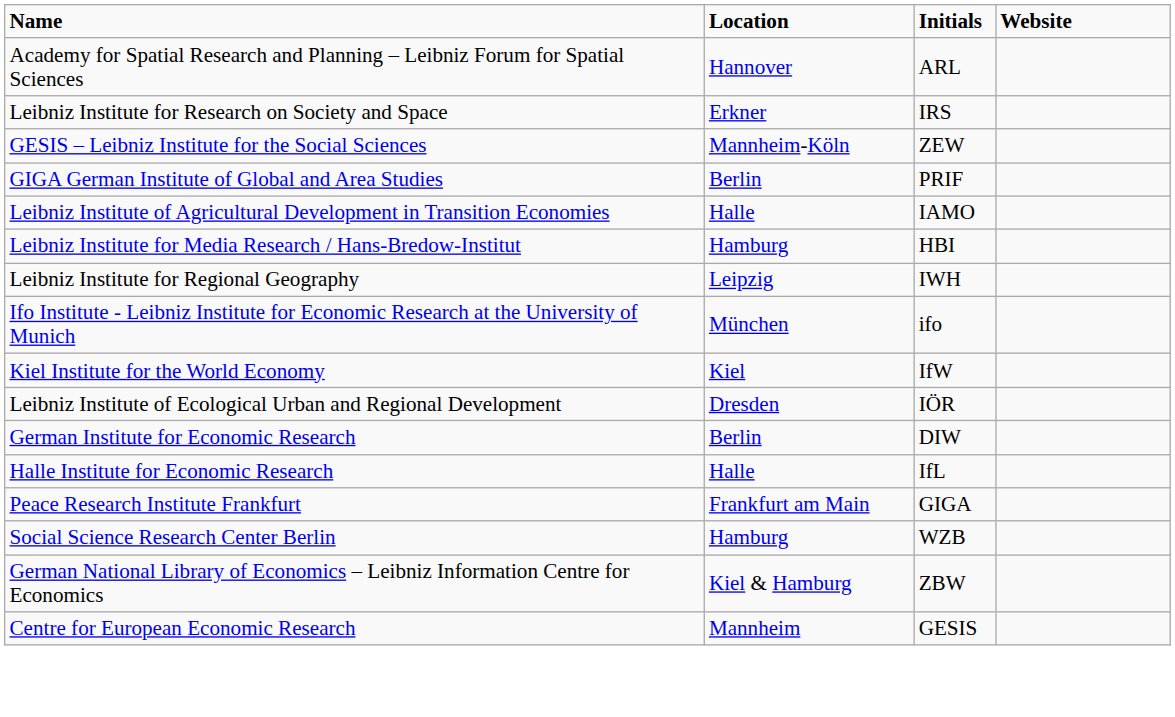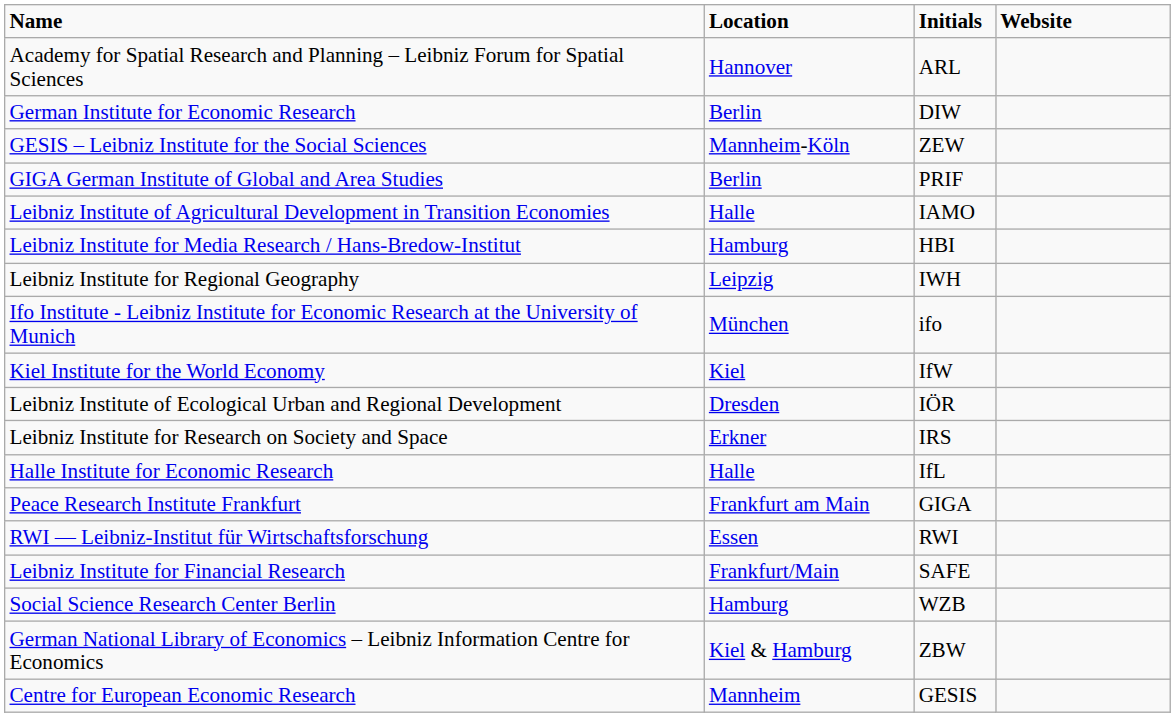rows swapped: German Institute for Economic Research <-> Leibniz Institute for Research on Society and Space
+ row: RWI — Leibniz-Institut für Wirtschaftsforschung | Essen | RWI
+ row: Leibniz Institute for Financial Research | Frankfurt/Main | SAFE
